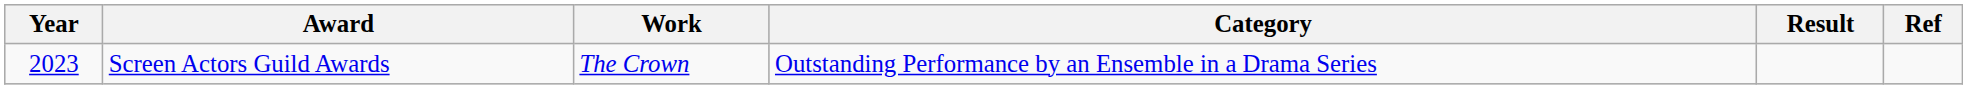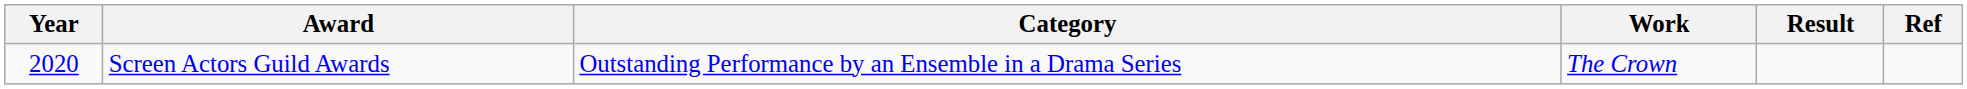columns swapped: Category <-> Work
Screen Actors Guild Awards | Year: 2023 -> 2020
